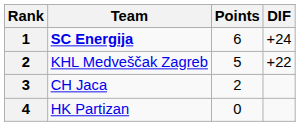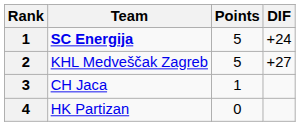SC Energija | Points: 6 -> 5
KHL Medveščak Zagreb | DIF: +22 -> +27
CH Jaca | Points: 2 -> 1
